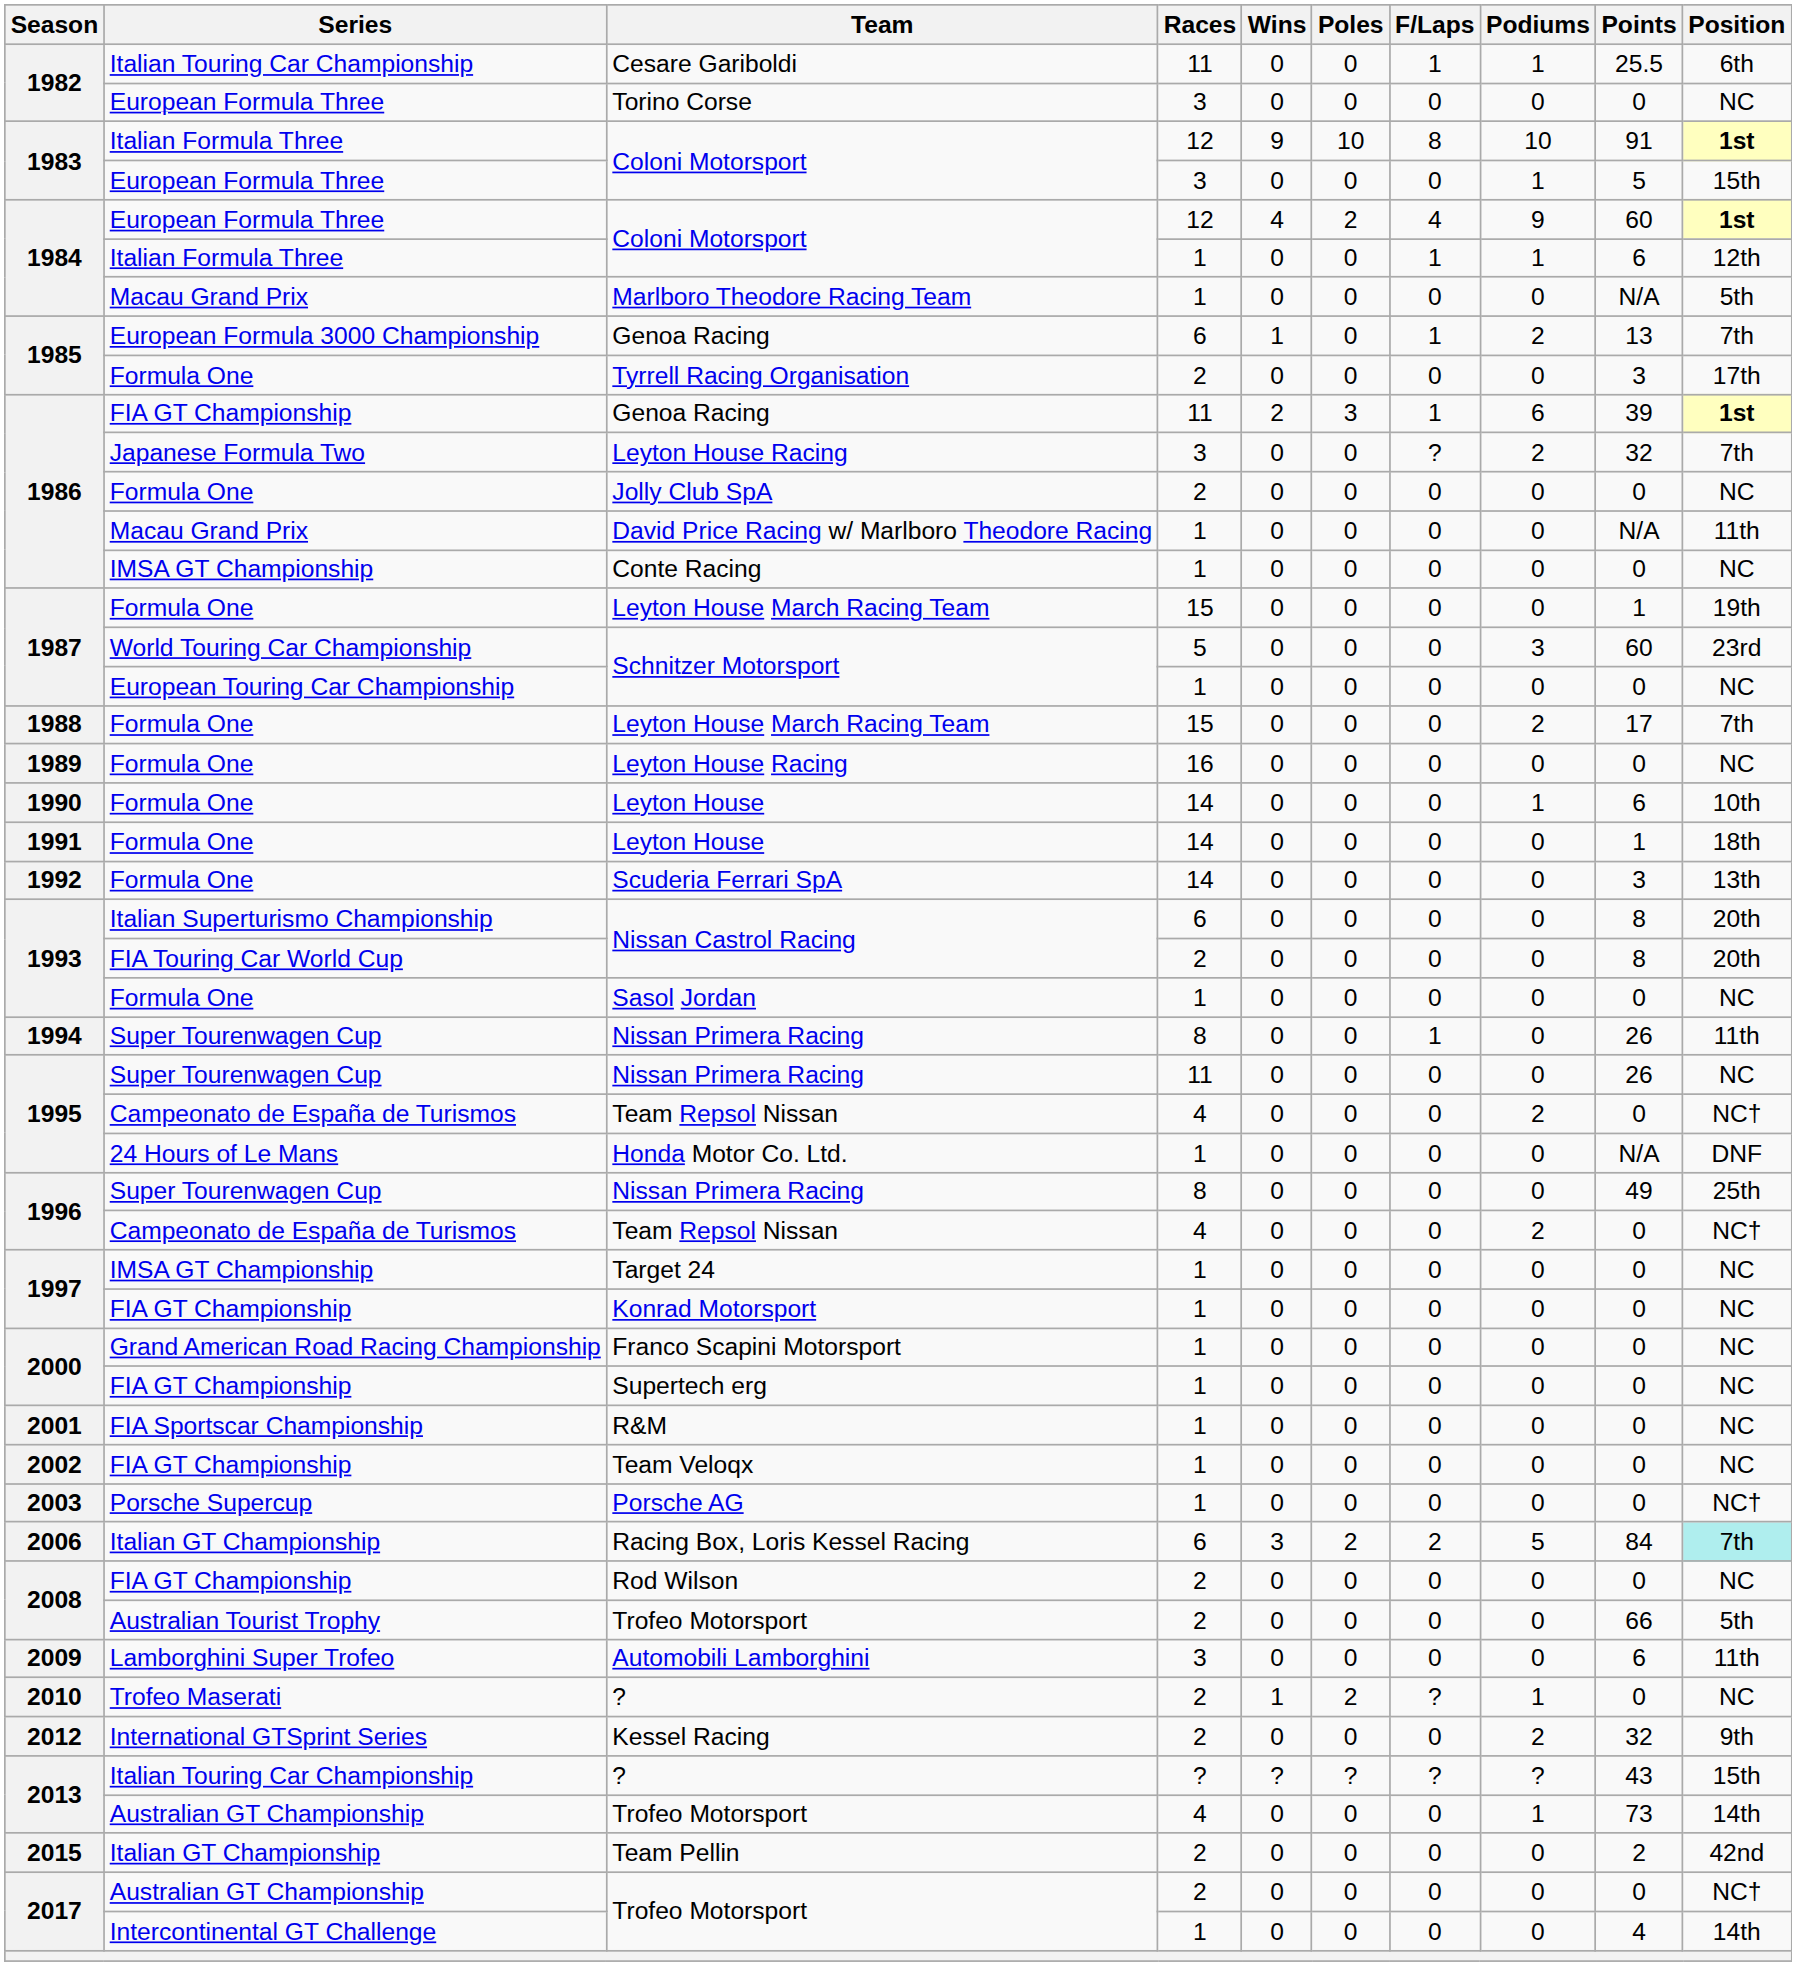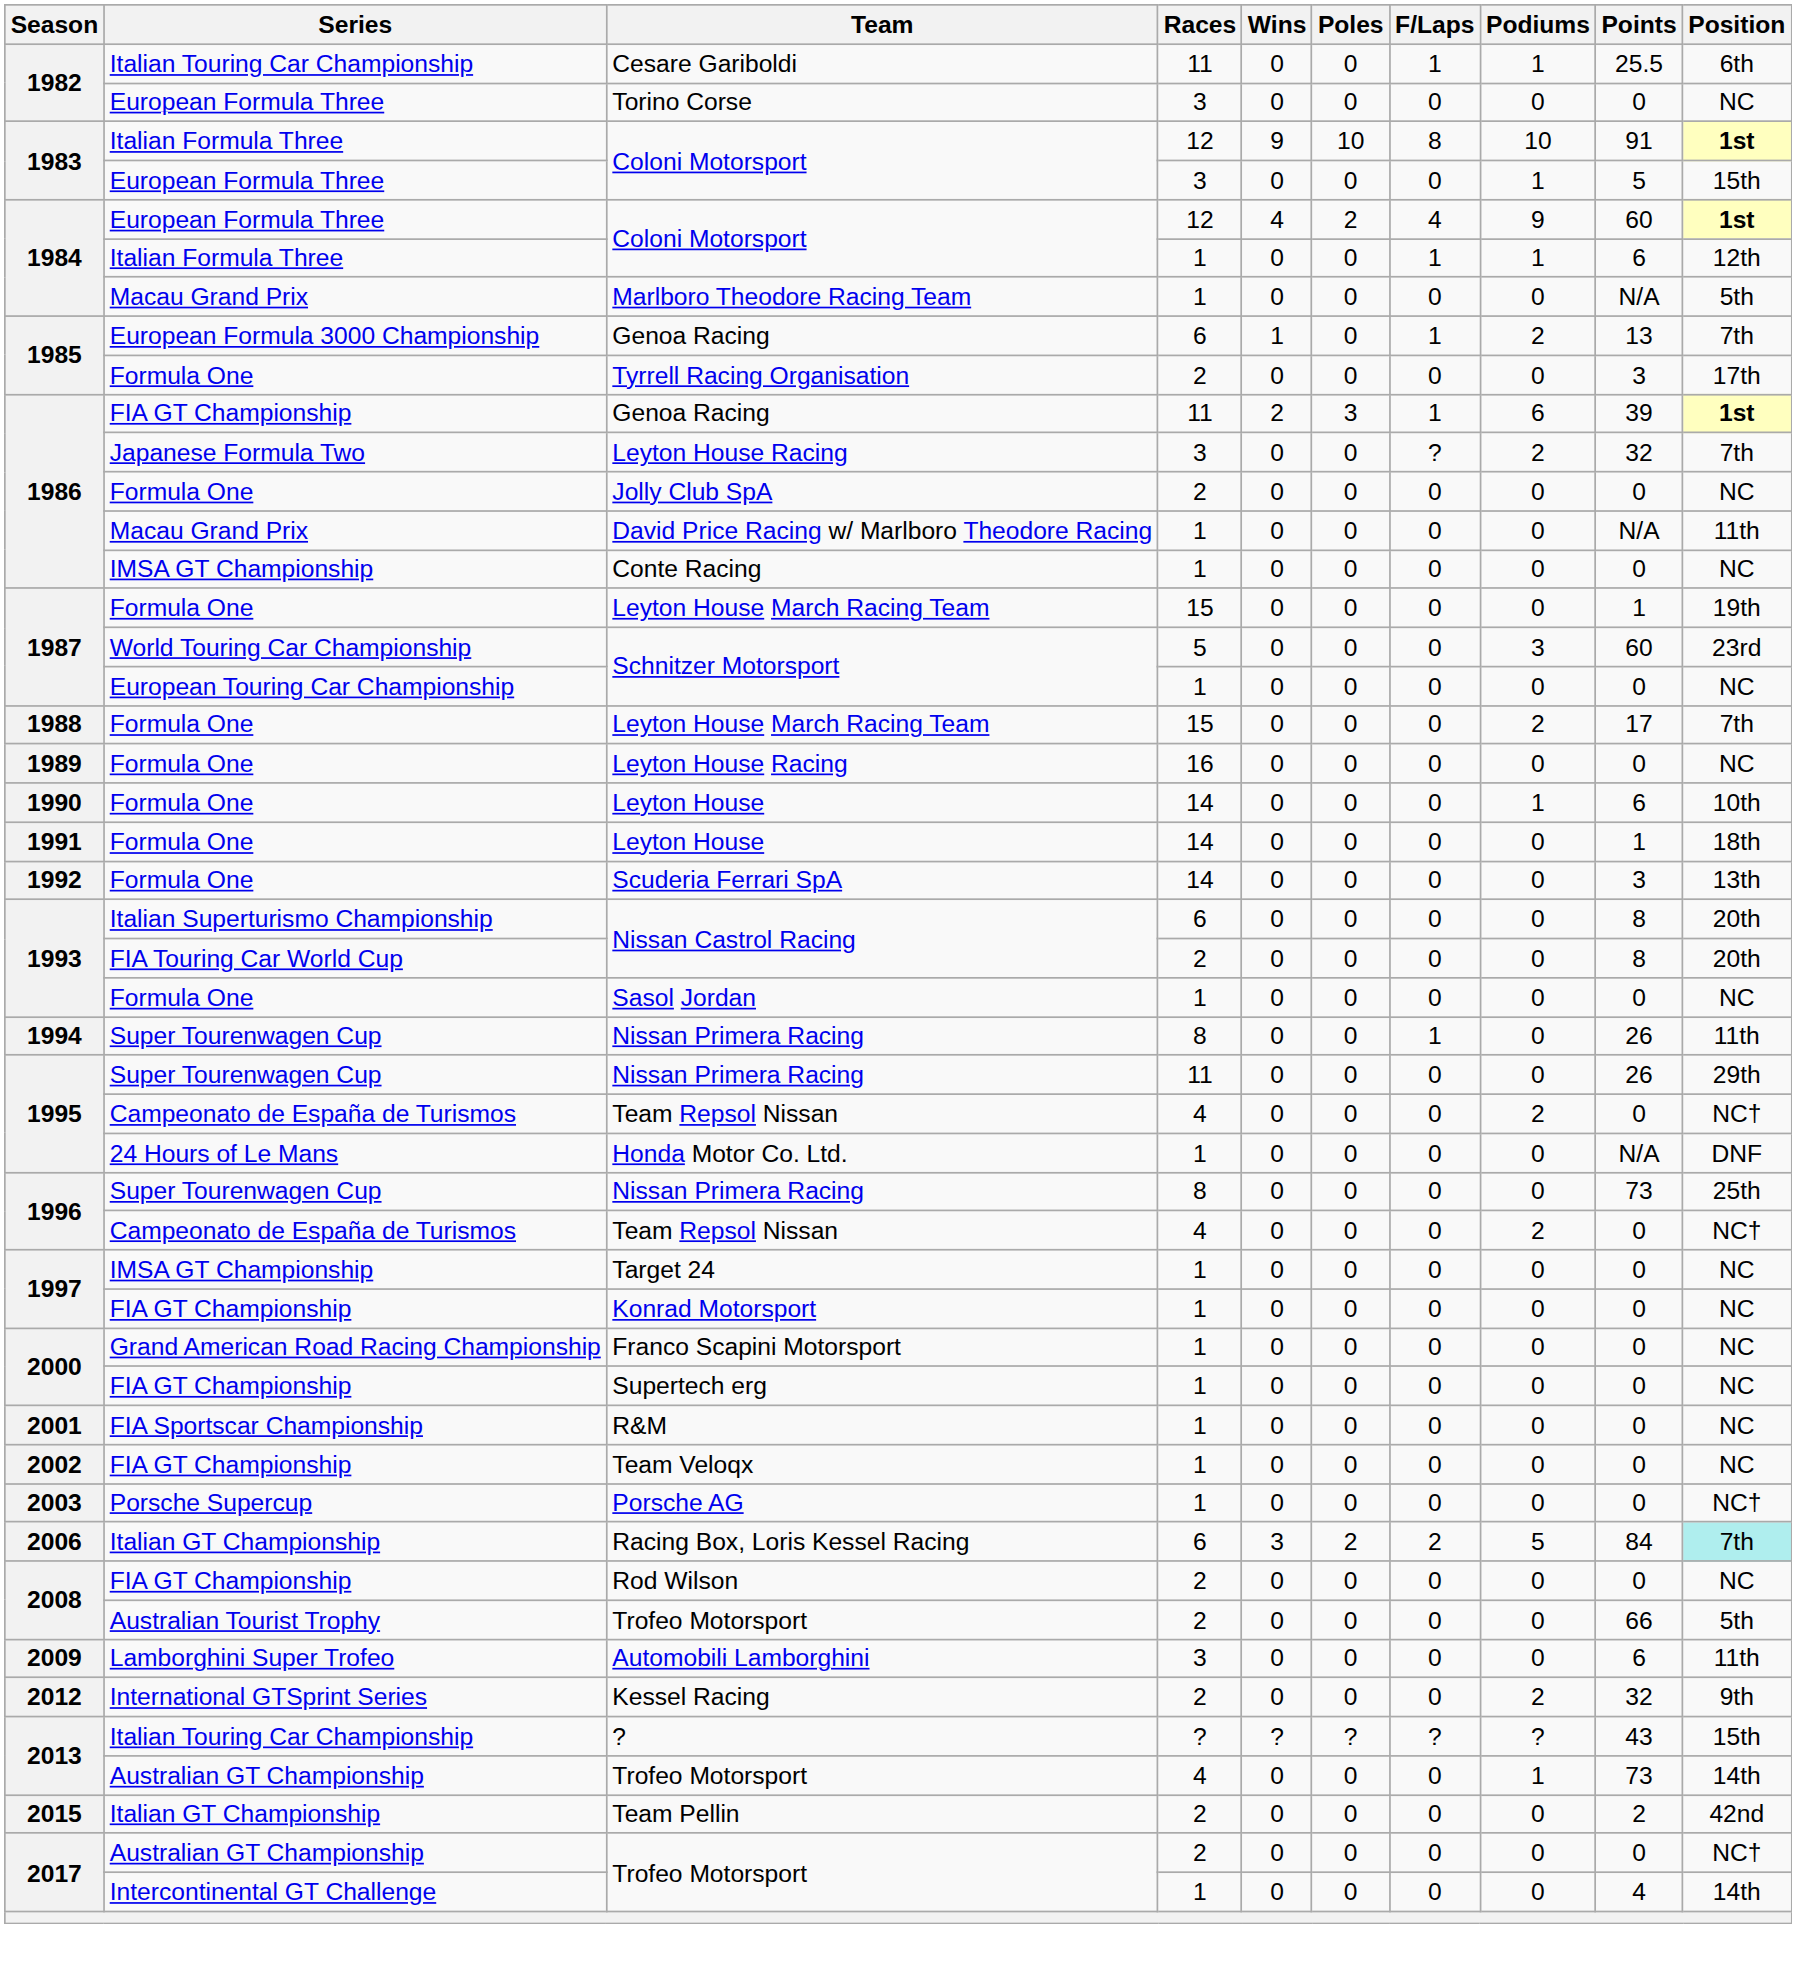1995 / Nissan Primera Racing | Position: NC -> 29th
1996 / Nissan Primera Racing | Points: 49 -> 73
- row: 2010 | Trofeo Maserati | ? | 2 | 1 | 2 | ? | 1 | 0 | NC
